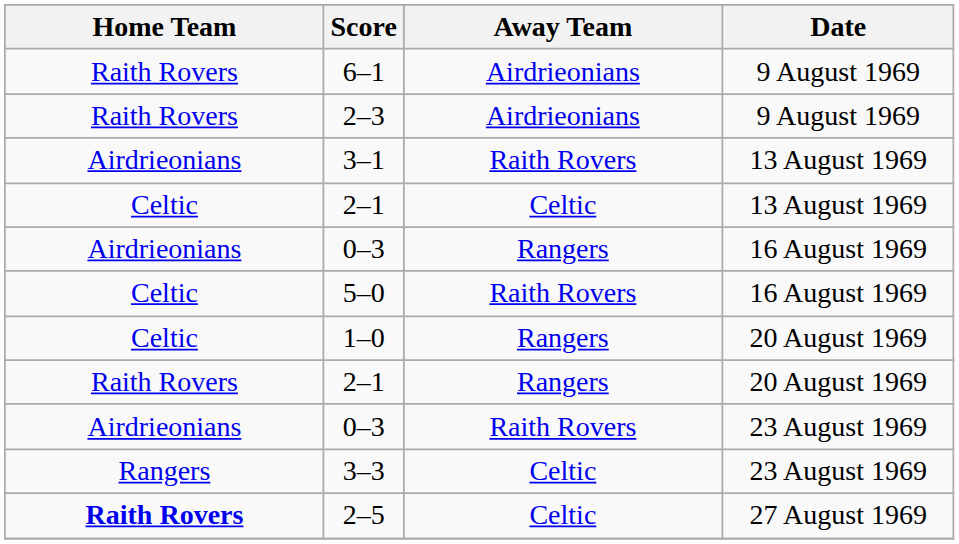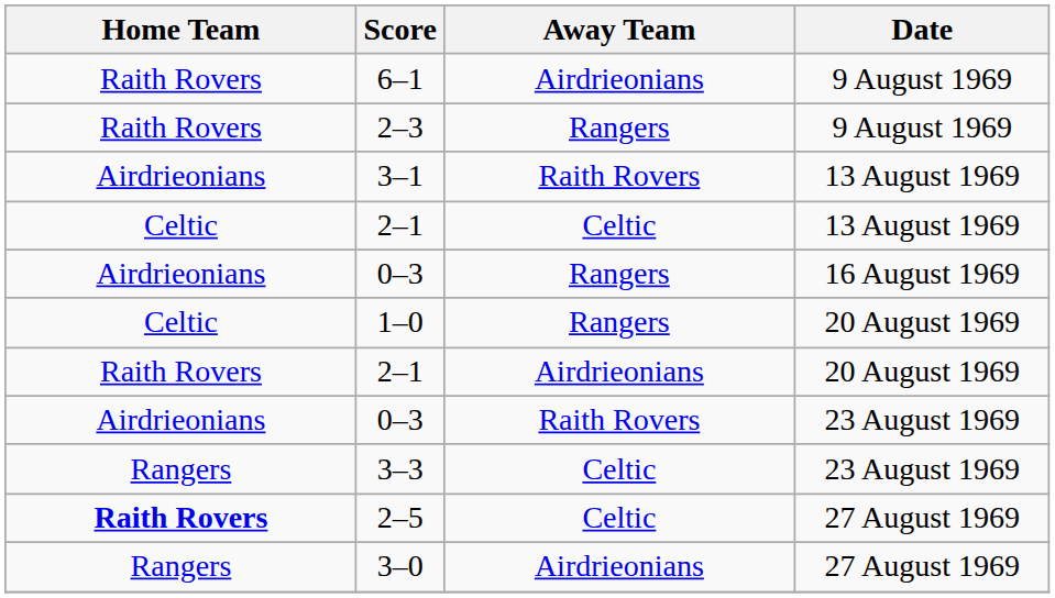2–3 | Away Team: Airdrieonians -> Rangers
- row: Celtic | 5–0 | Raith Rovers | 16 August 1969
2–1 / 20 August 1969 | Away Team: Rangers -> Airdrieonians
+ row: Rangers | 3–0 | Airdrieonians | 27 August 1969
